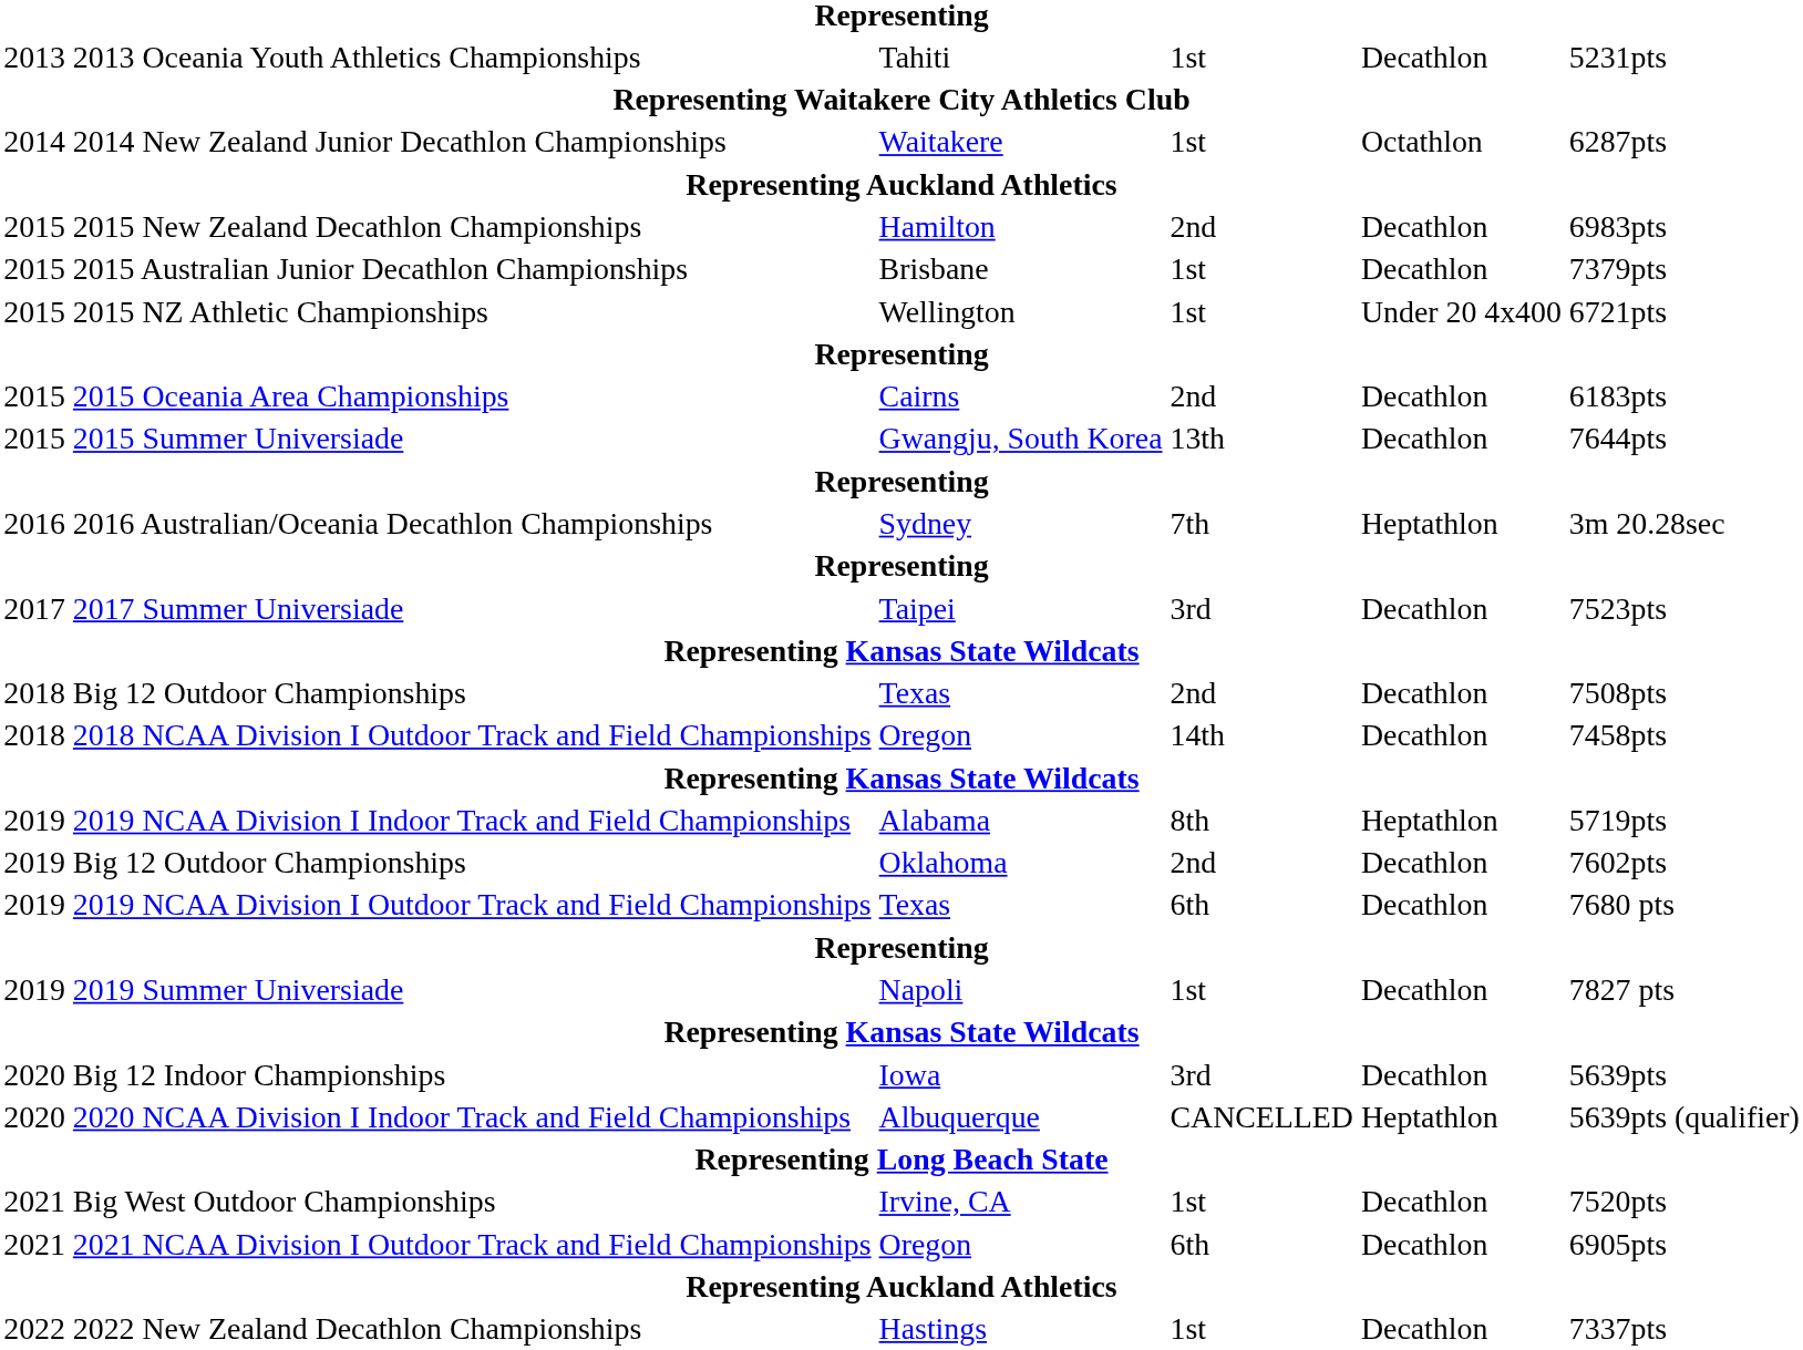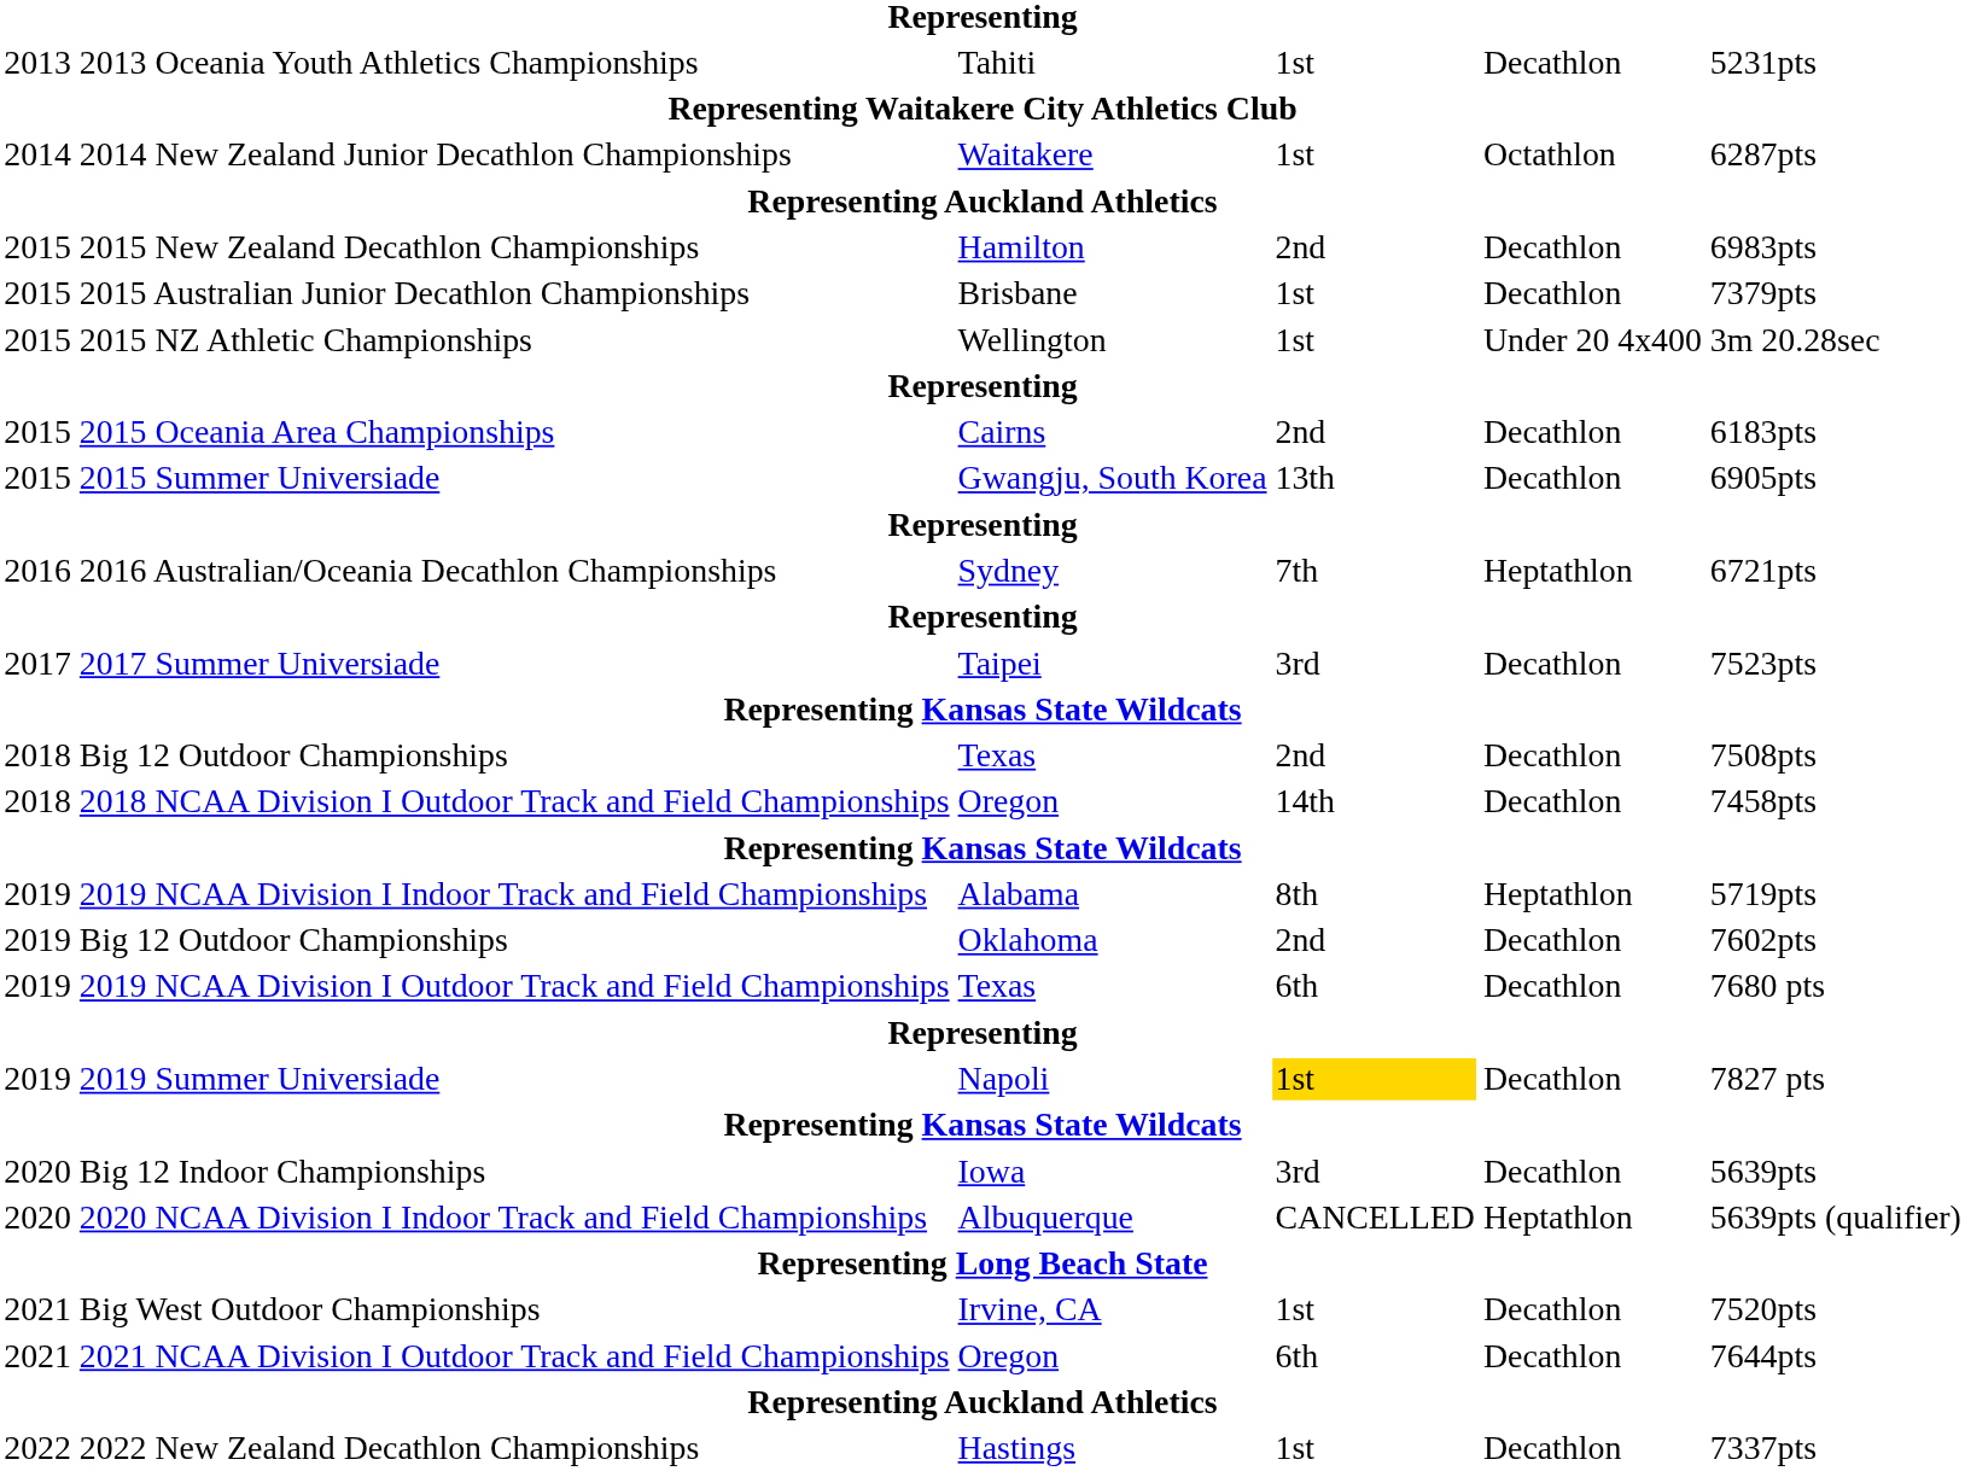2015 NZ Athletic Championships | column 6: 6721pts -> 3m 20.28sec
2015 Summer Universiade | column 6: 7644pts -> 6905pts
2016 Australian/Oceania Decathlon Championships | column 6: 3m 20.28sec -> 6721pts
2019 Summer Universiade | column 4: no background -> gold background
2021 NCAA Division I Outdoor Track and Field Championships | column 6: 6905pts -> 7644pts
